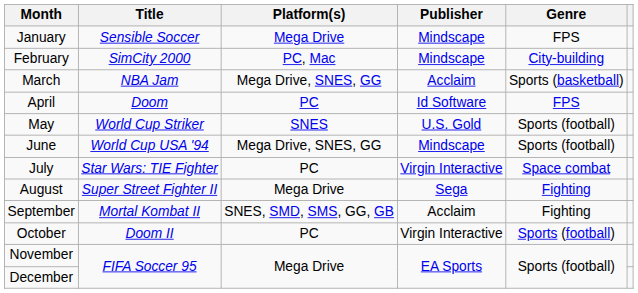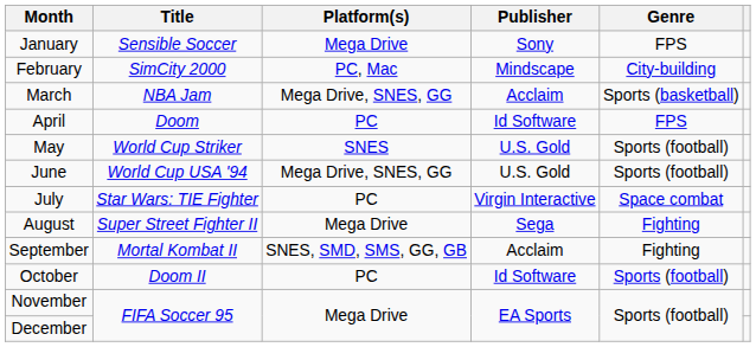January | Publisher: Mindscape -> Sony
June | Publisher: Mindscape -> U.S. Gold
October | Publisher: Virgin Interactive -> Id Software
